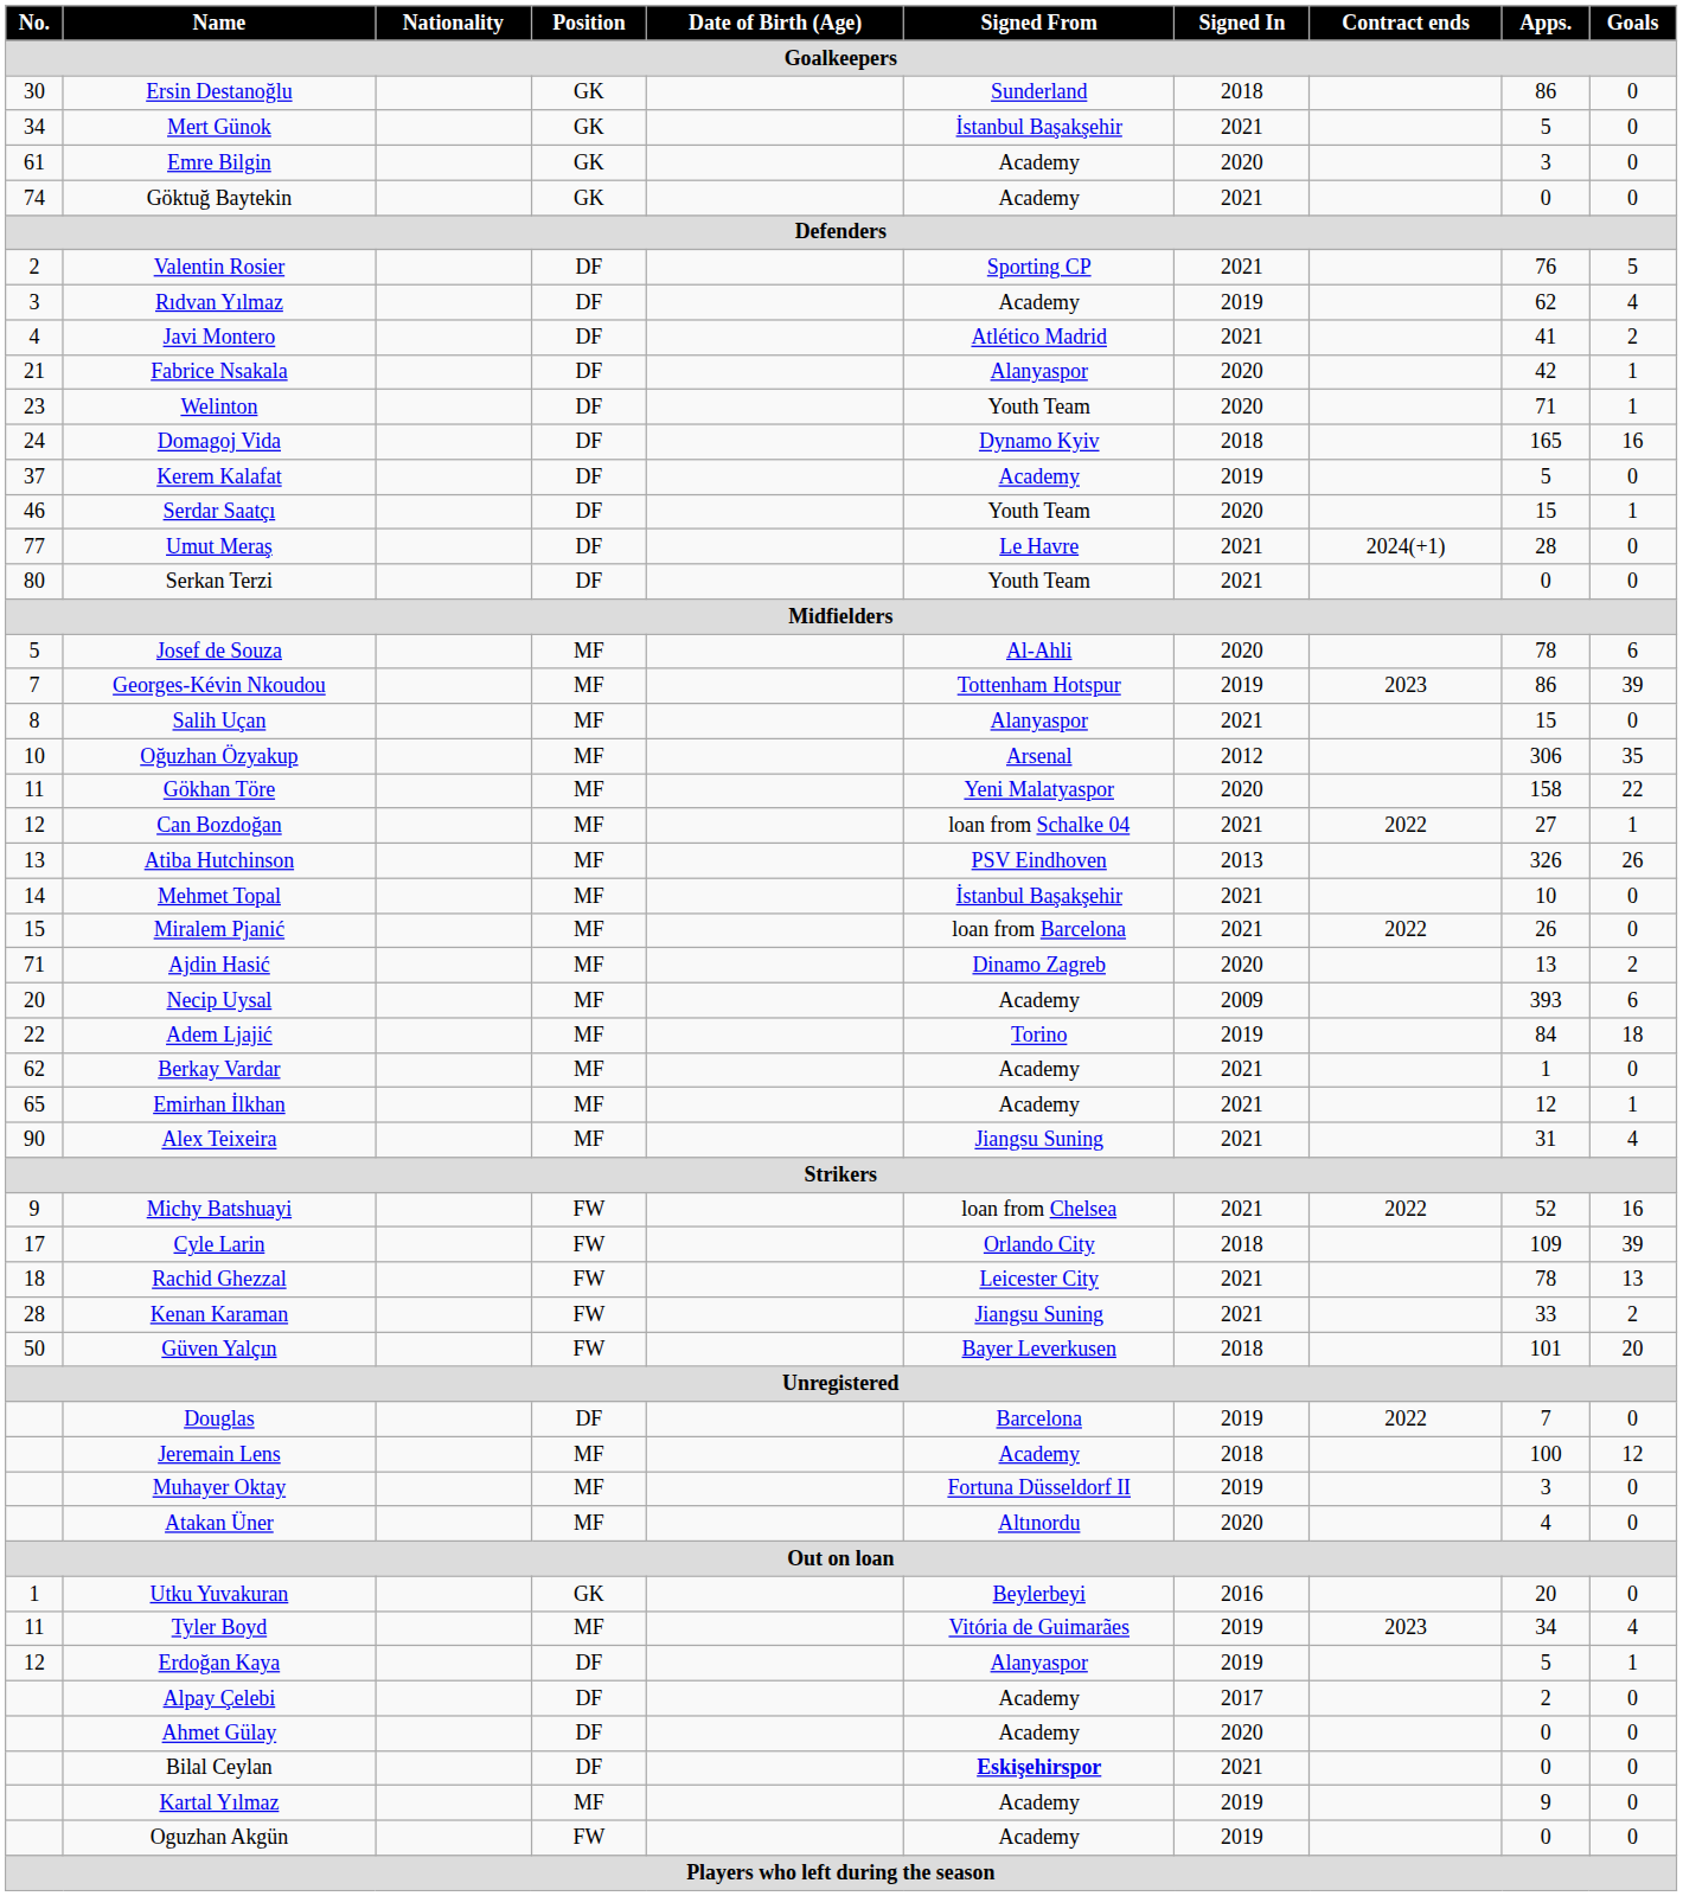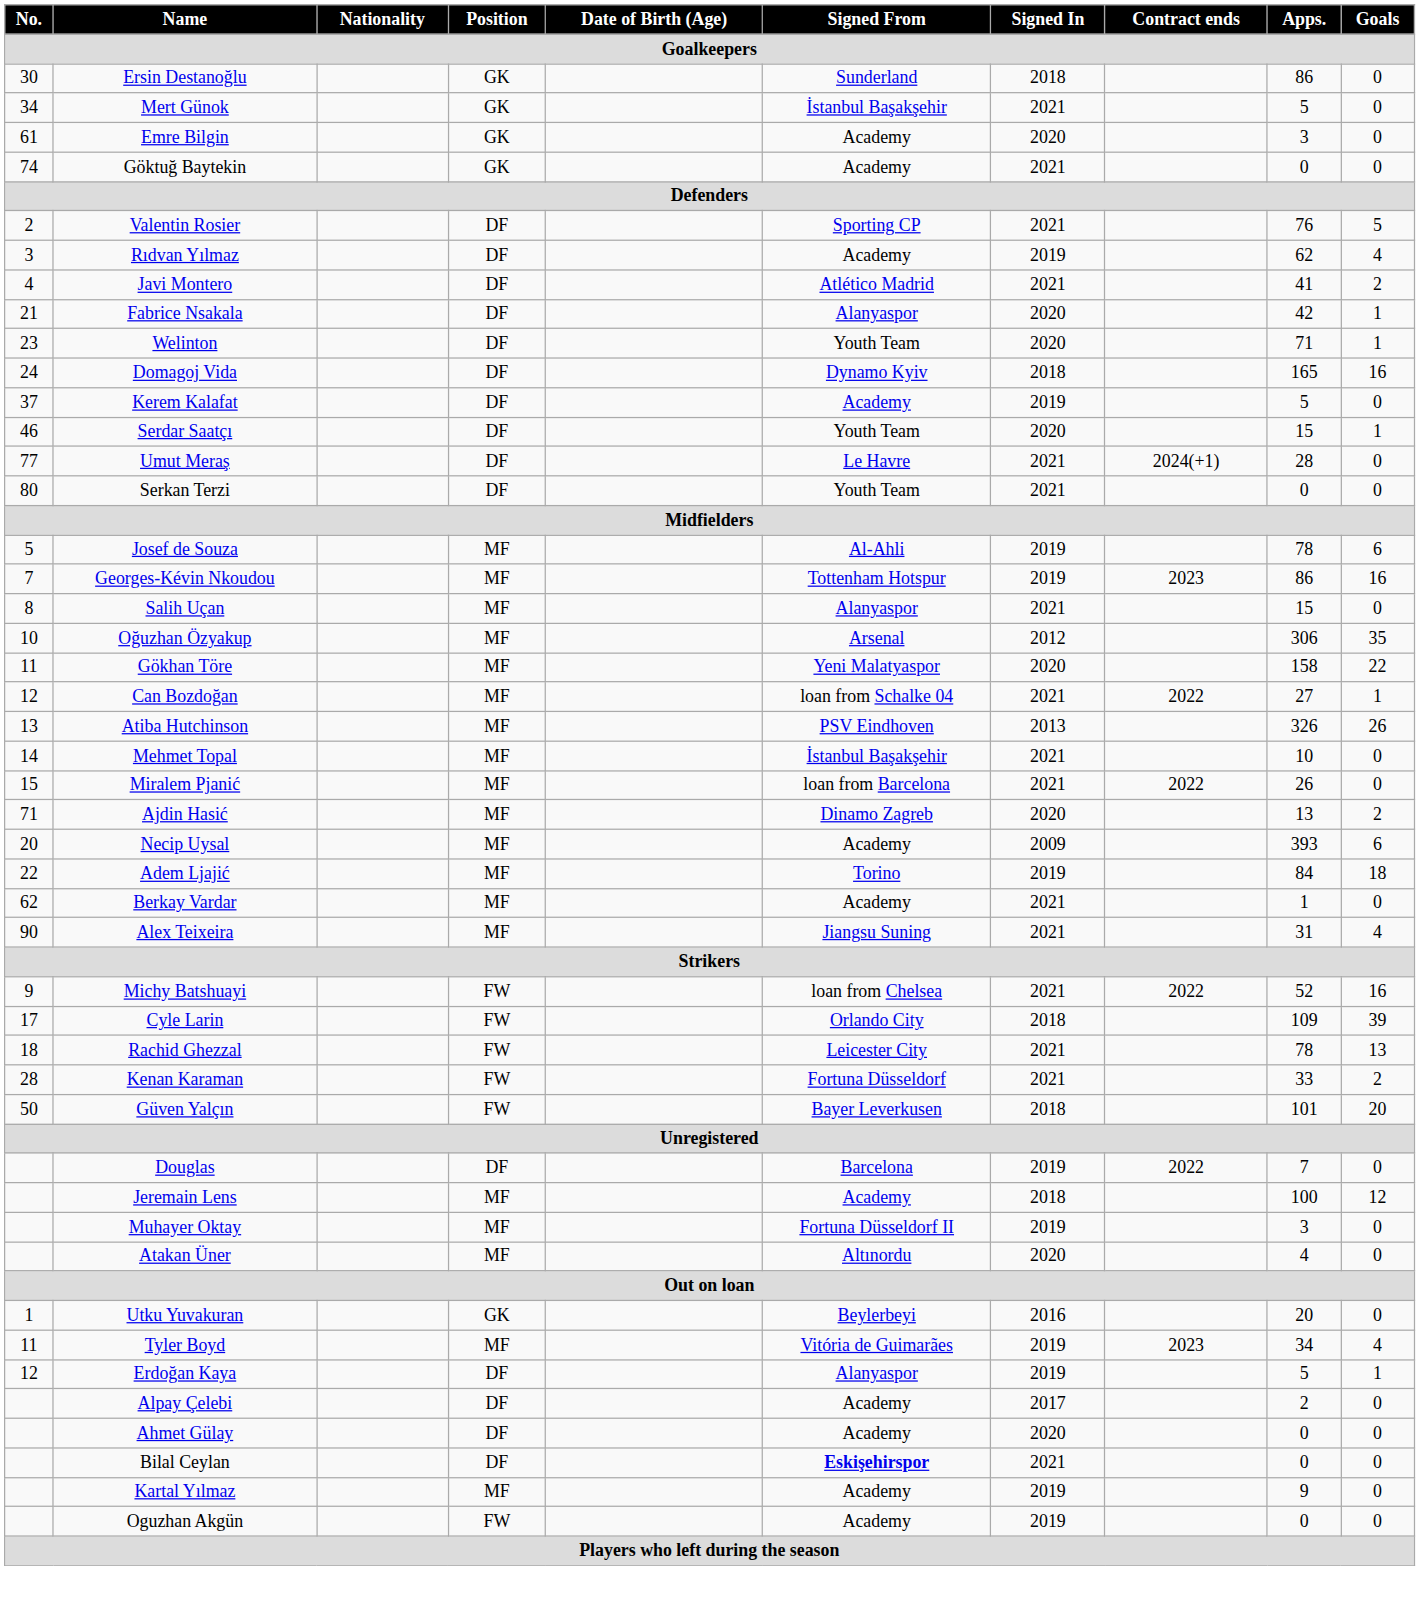Josef de Souza | Signed In: 2020 -> 2019
Georges-Kévin Nkoudou | Goals: 39 -> 16
- row: 65 | Emirhan İlkhan | MF | Academy | 2021 | 12 | 1
Kenan Karaman | Signed From: Jiangsu Suning -> Fortuna Düsseldorf
